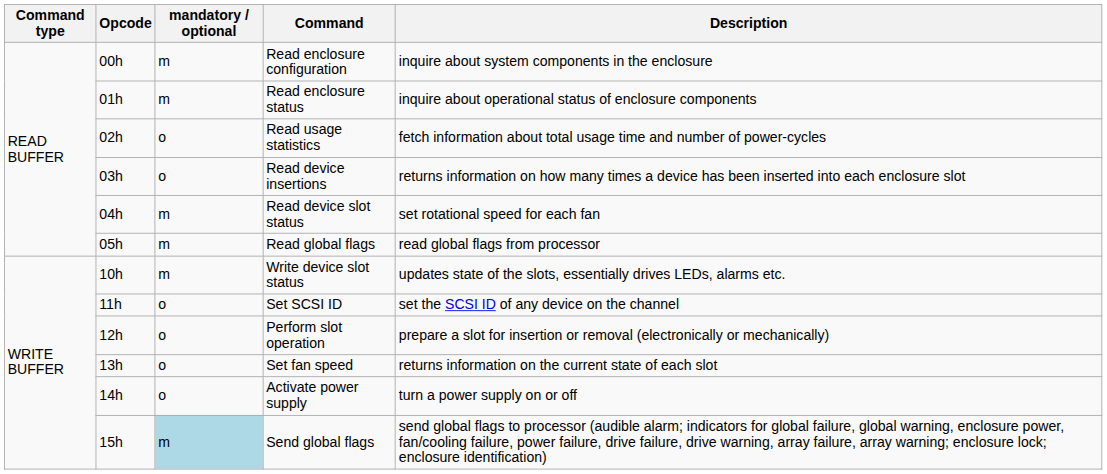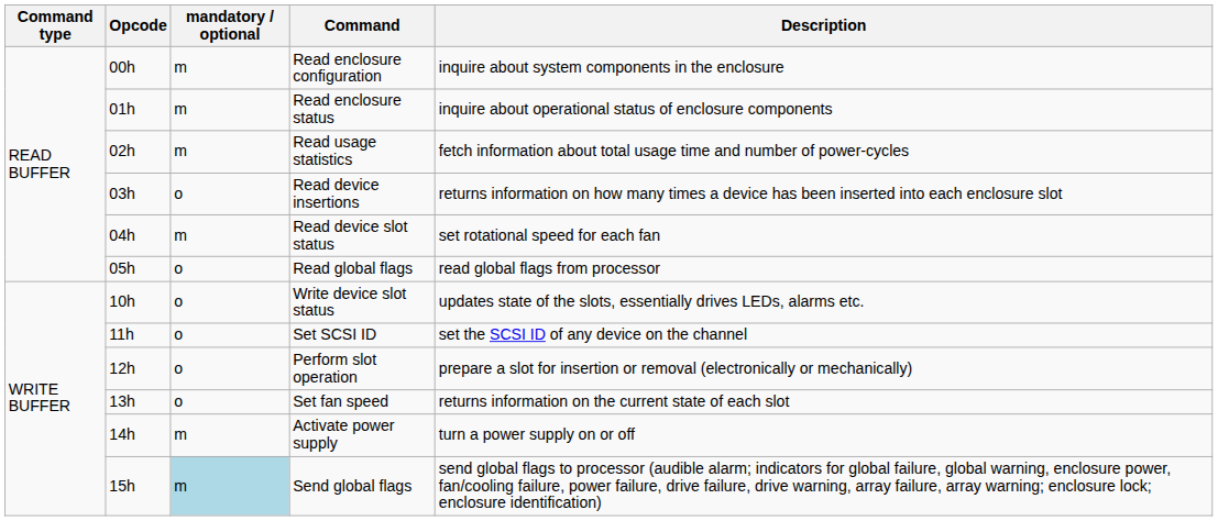Read usage statistics | mandatory / optional: o -> m
Read global flags | mandatory / optional: m -> o
Write device slot status | mandatory / optional: m -> o
Activate power supply | mandatory / optional: o -> m
